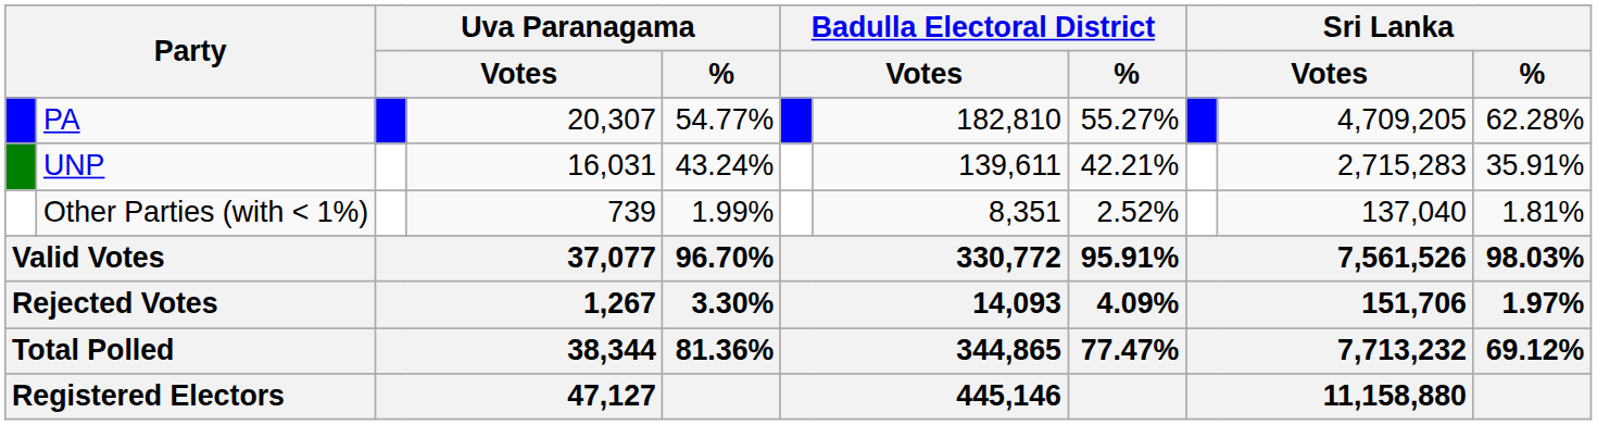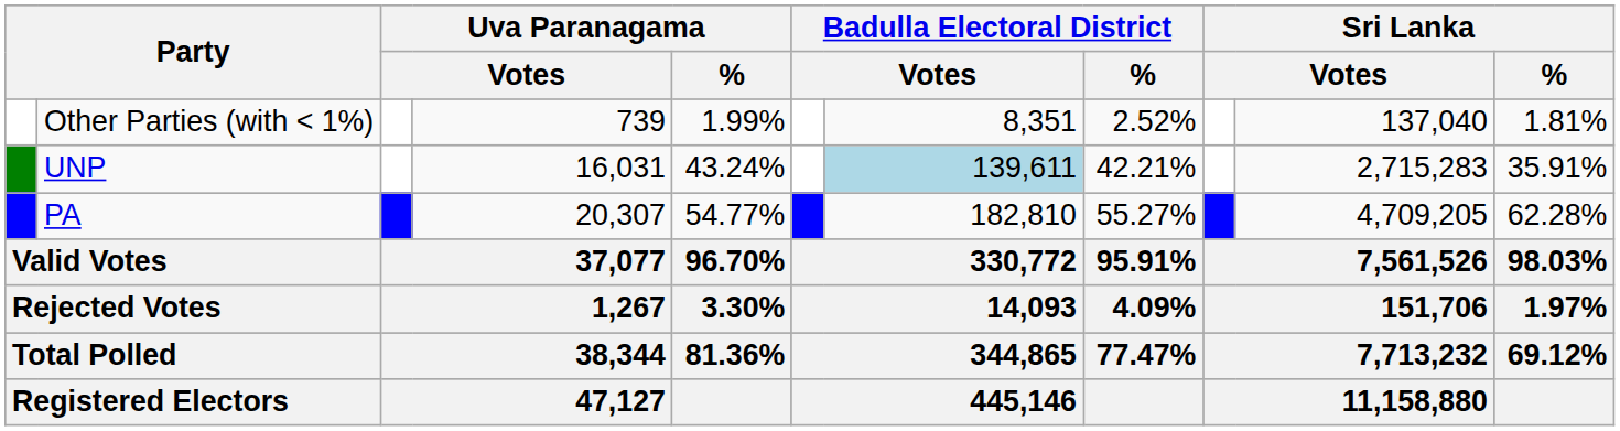rows swapped: PA <-> Other Parties (with < 1%)
UNP | column 7: no background -> lightblue background
